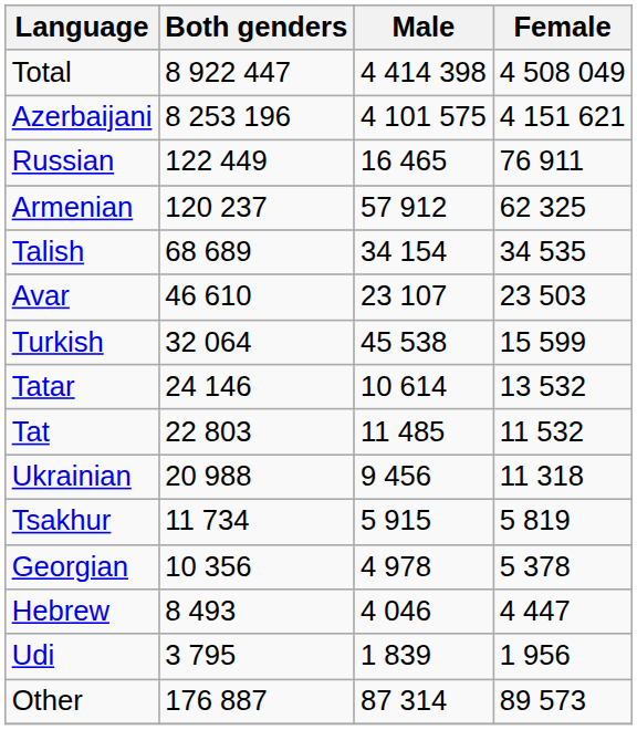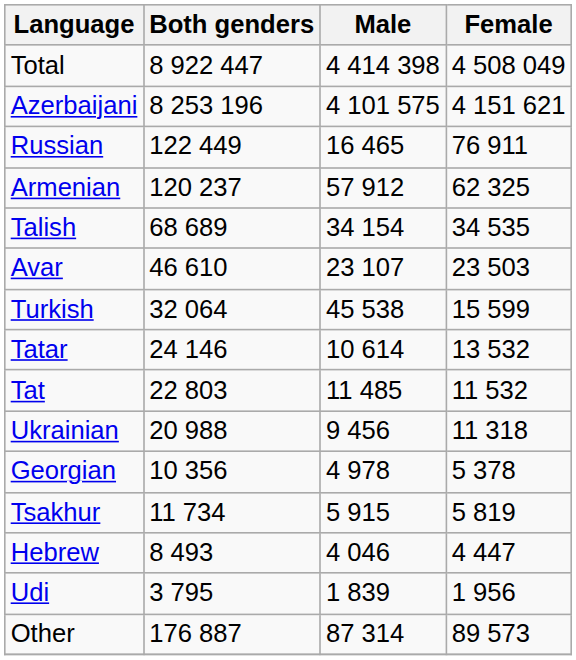rows swapped: Tsakhur <-> Georgian
